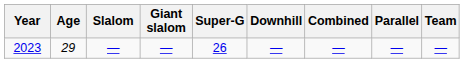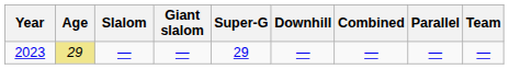2023 | Age: no background -> khaki background
2023 | Super-G: 26 -> 29
